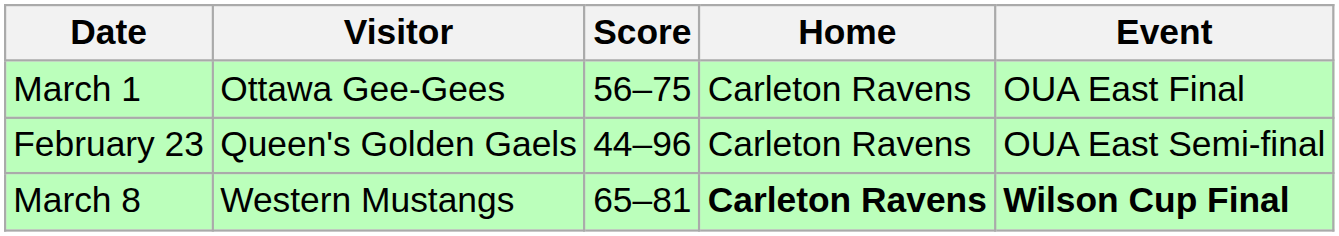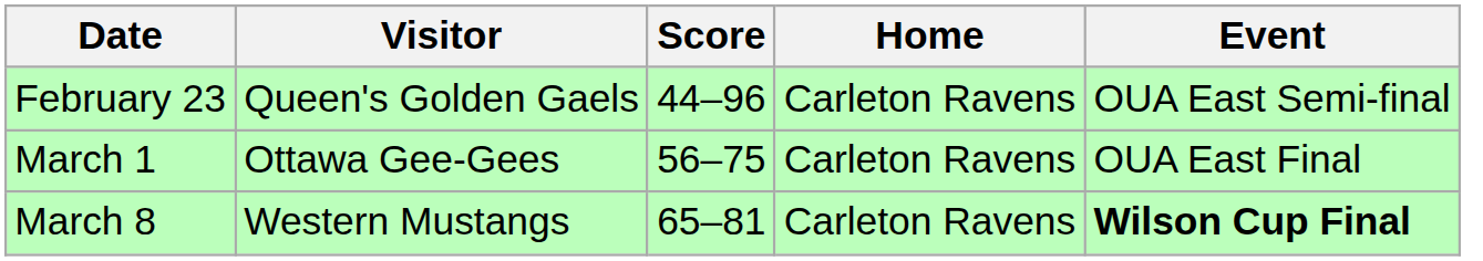rows swapped: February 23 <-> March 1
March 8 | Home: bold -> normal
